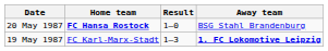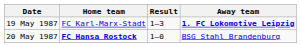rows swapped: 19 May 1987 <-> 20 May 1987
